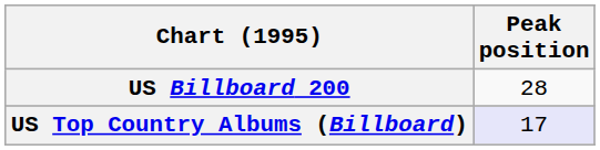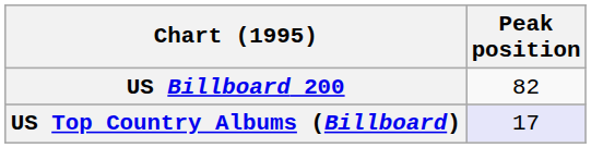US Billboard 200 | Peak position: 28 -> 82
